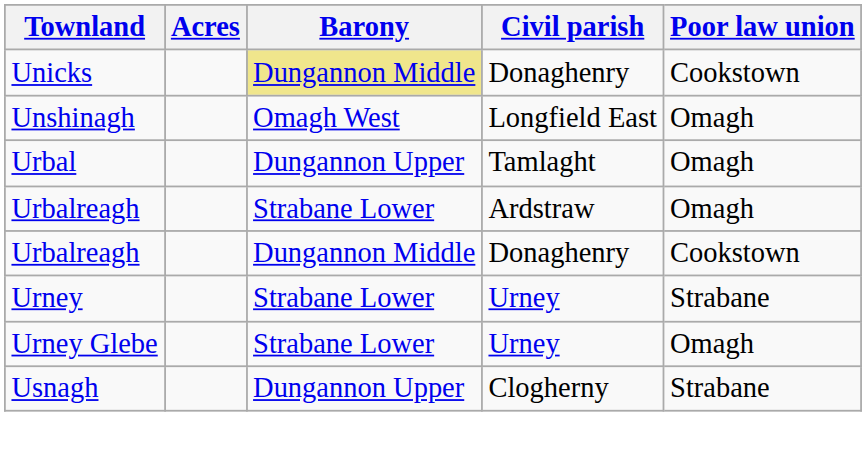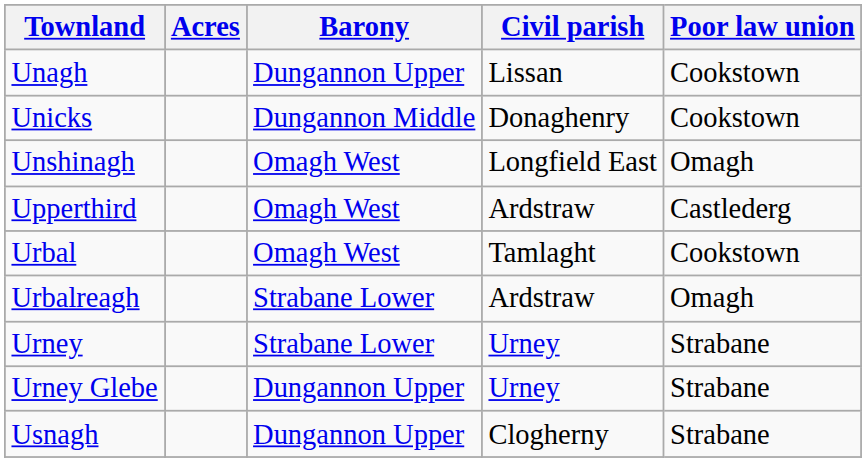+ row: Unagh | Dungannon Upper | Lissan | Cookstown
Unicks | Barony: khaki background -> no background
+ row: Upperthird | Omagh West | Ardstraw | Castlederg
Urbal | Barony: Dungannon Upper -> Omagh West
Urbal | Poor law union: Omagh -> Cookstown
- row: Urbalreagh | Dungannon Middle | Donaghenry | Cookstown
Urney Glebe | Barony: Strabane Lower -> Dungannon Upper
Urney Glebe | Poor law union: Omagh -> Strabane
